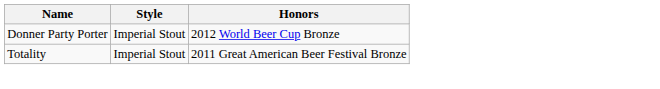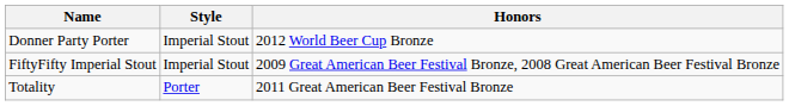+ row: FiftyFifty Imperial Stout | Imperial Stout | 2009 Great American Beer Festival Bronze, 2008 Great American Beer Festival Bronze
Totality | Style: Imperial Stout -> Porter
